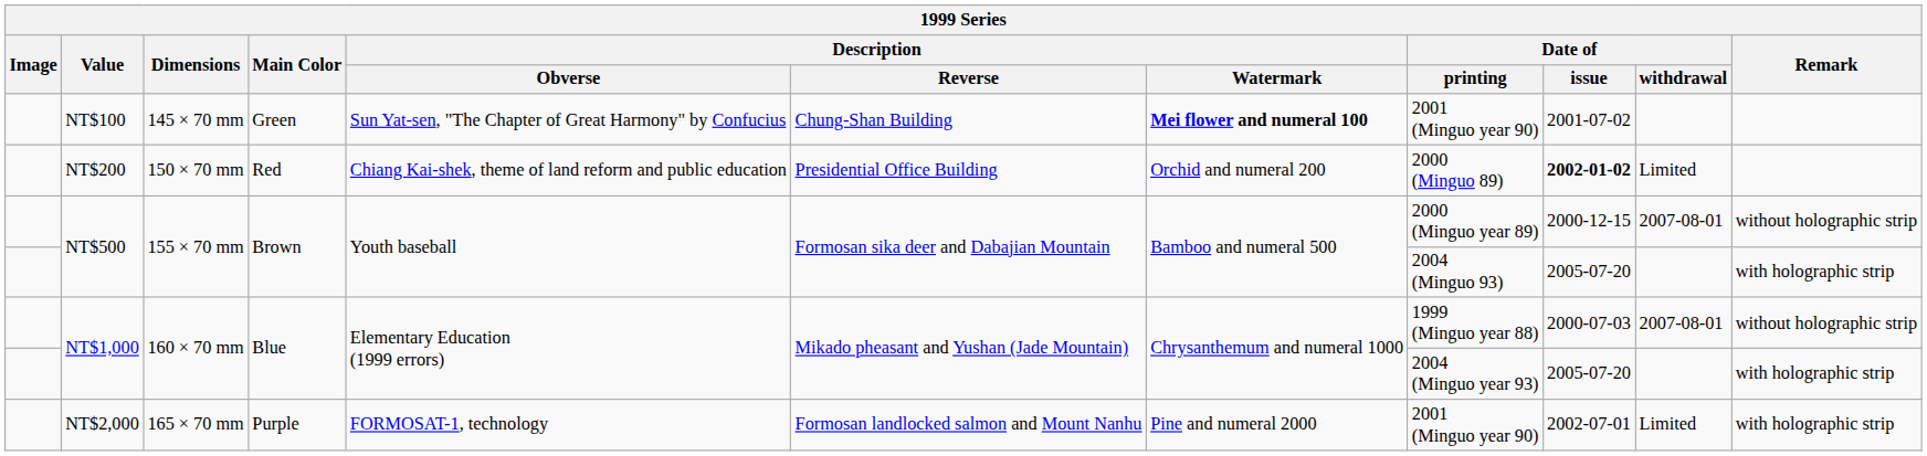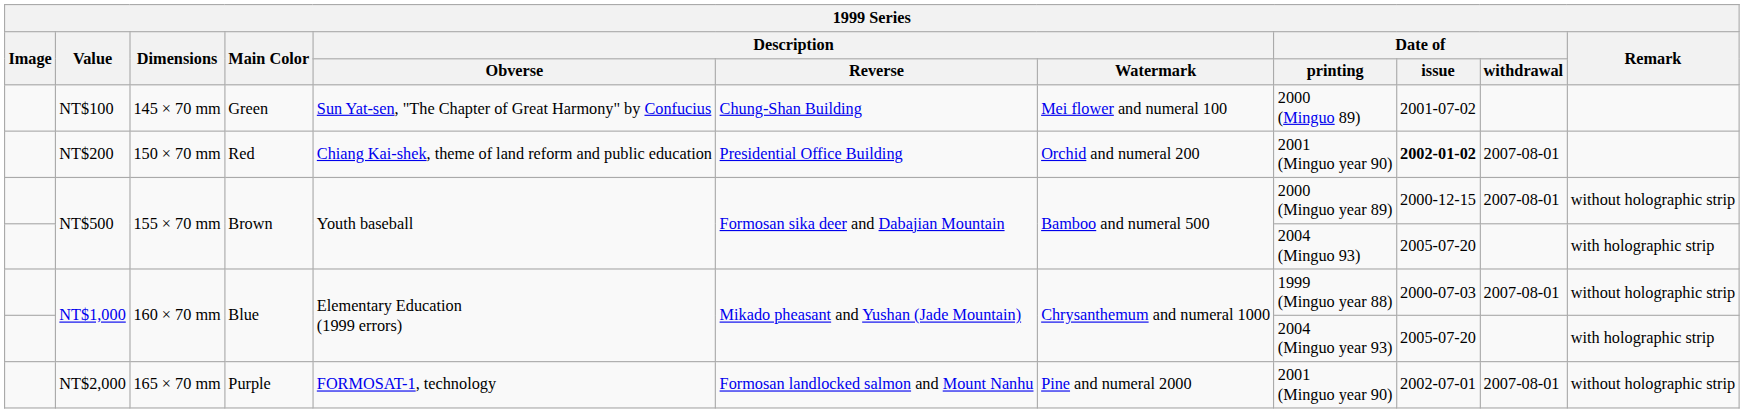NT$100 | Description / Watermark: bold -> normal
NT$100 | Date of / printing: 2001 (Minguo year 90) -> 2000 (Minguo 89)
NT$200 | Date of / printing: 2000 (Minguo 89) -> 2001 (Minguo year 90)
NT$200 | Date of / withdrawal: Limited -> 2007-08-01
NT$2,000 | Date of / withdrawal: Limited -> 2007-08-01
NT$2,000 | Remark: with holographic strip -> without holographic strip
